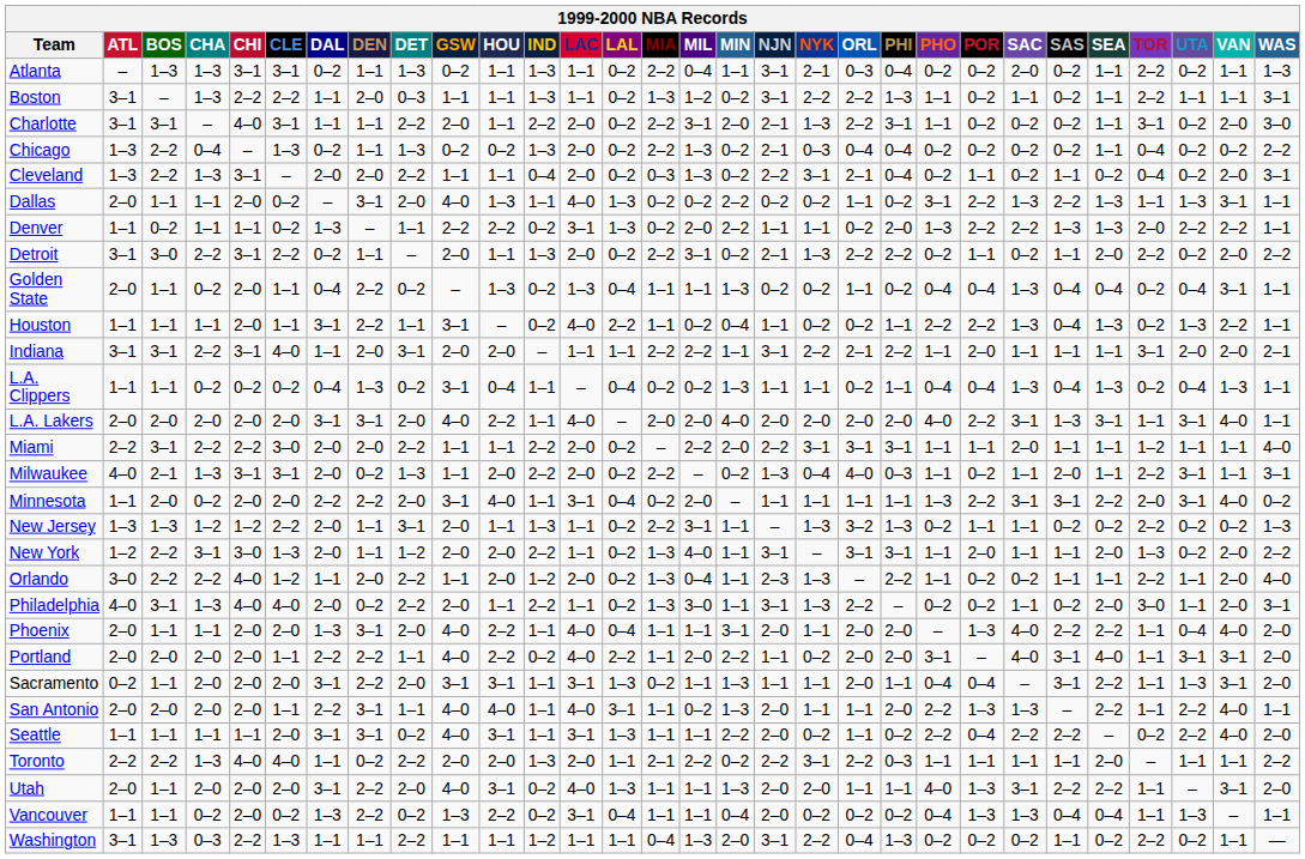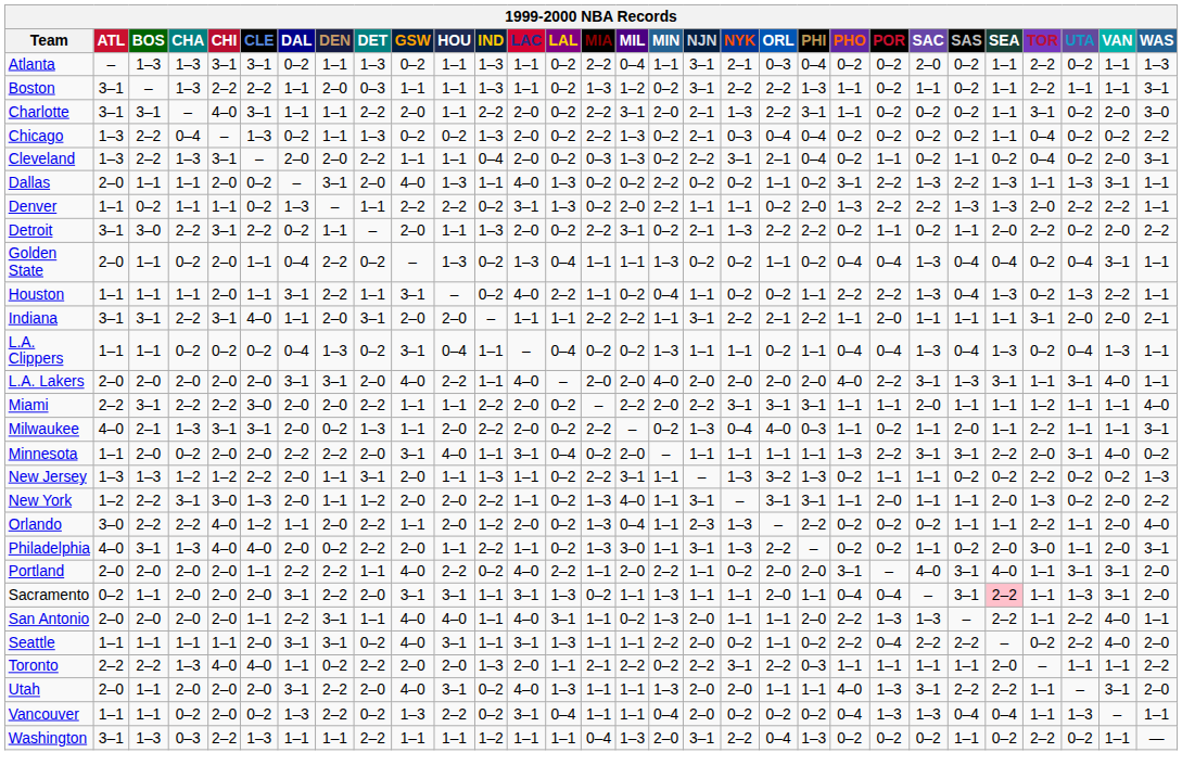Milwaukee | UTA: 3–1 -> 1–1
Orlando | PHO: 1–1 -> 0–2
- row: Phoenix | 2–0 | 1–1 | 1–1 | 2–0 | 2–0 | 1–3 | 3–1 | 2–0 | 4–0 | 2–2 | 1–1 | 4–0 | 0–4 | 1–1 | 1–1 | 3–1 | 2–0 | 1–1 | 2–0 | 2–0 | – | 1–3 | 4–0 | 2–2 | 2–2 | 1–1 | 0–4 | 4–0 | 2–0
Sacramento | SEA: no background -> pink background
